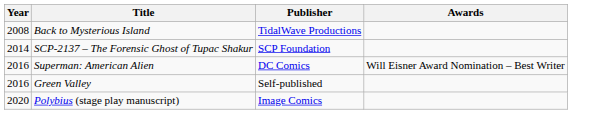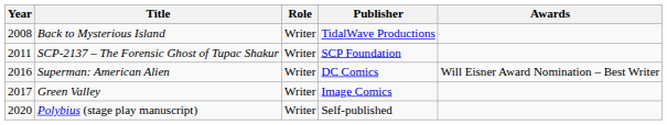+ column: Role | Writer | Writer | Writer | Writer | Writer
SCP-2137 – The Forensic Ghost of Tupac Shakur | Year: 2014 -> 2011
Green Valley | Year: 2016 -> 2017
Green Valley | Publisher: Self-published -> Image Comics
Polybius (stage play manuscript) | Publisher: Image Comics -> Self-published
